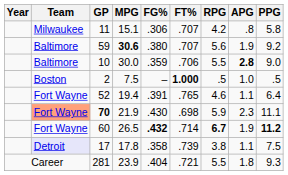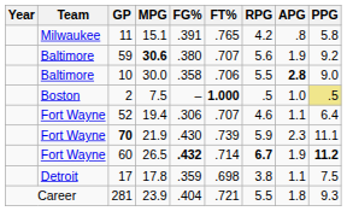11 | FG%: .306 -> .391
11 | FT%: .707 -> .765
10 | FG%: .359 -> .358
2 | PPG: no background -> khaki background
52 | FG%: .391 -> .306
52 | FT%: .765 -> .707
70 | Team: lightsalmon background -> no background
70 | FT%: .698 -> .739
17 | Team: lavender background -> no background
17 | FG%: .358 -> .359
17 | FT%: .739 -> .698
